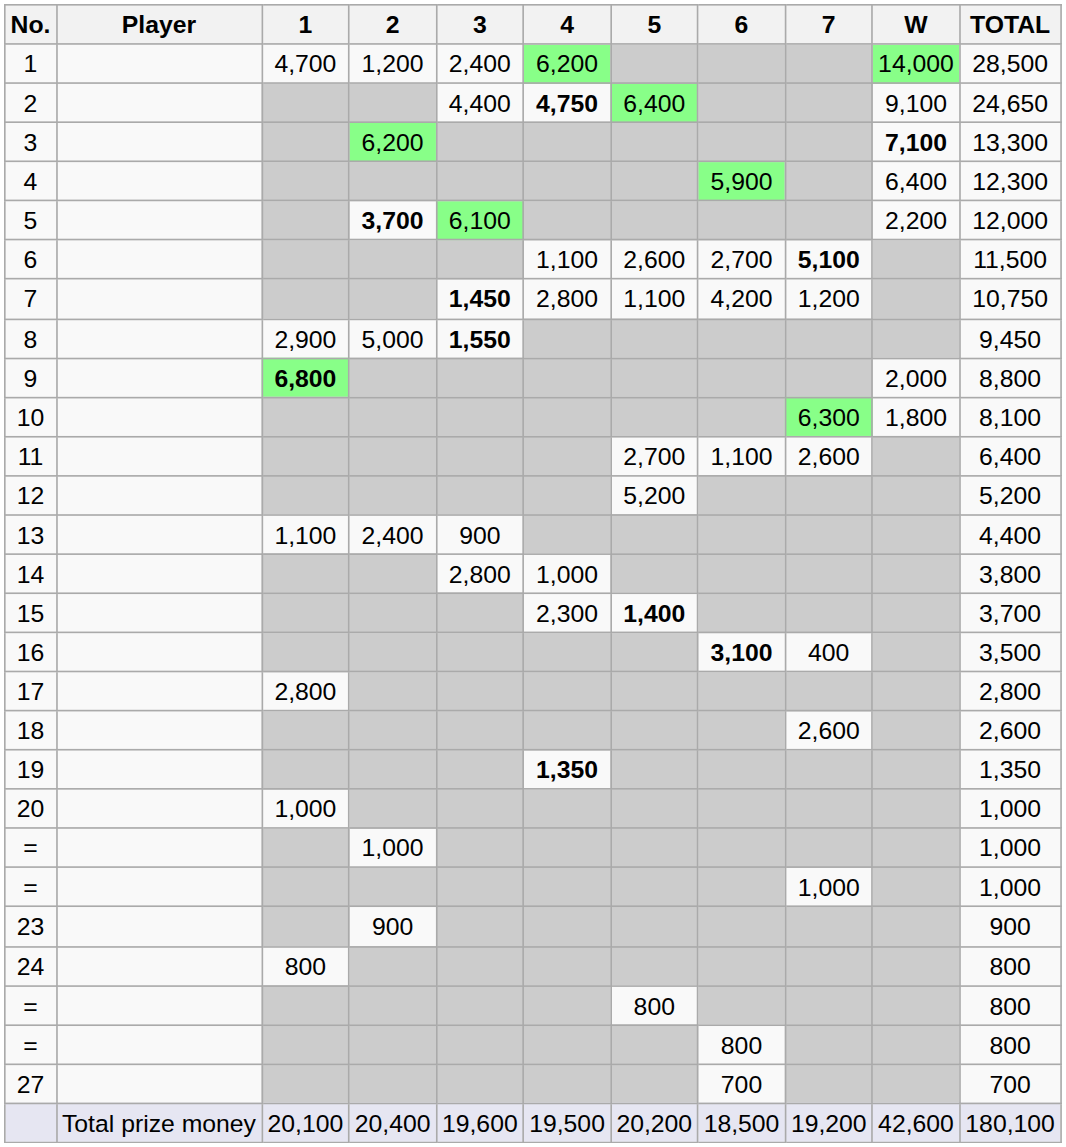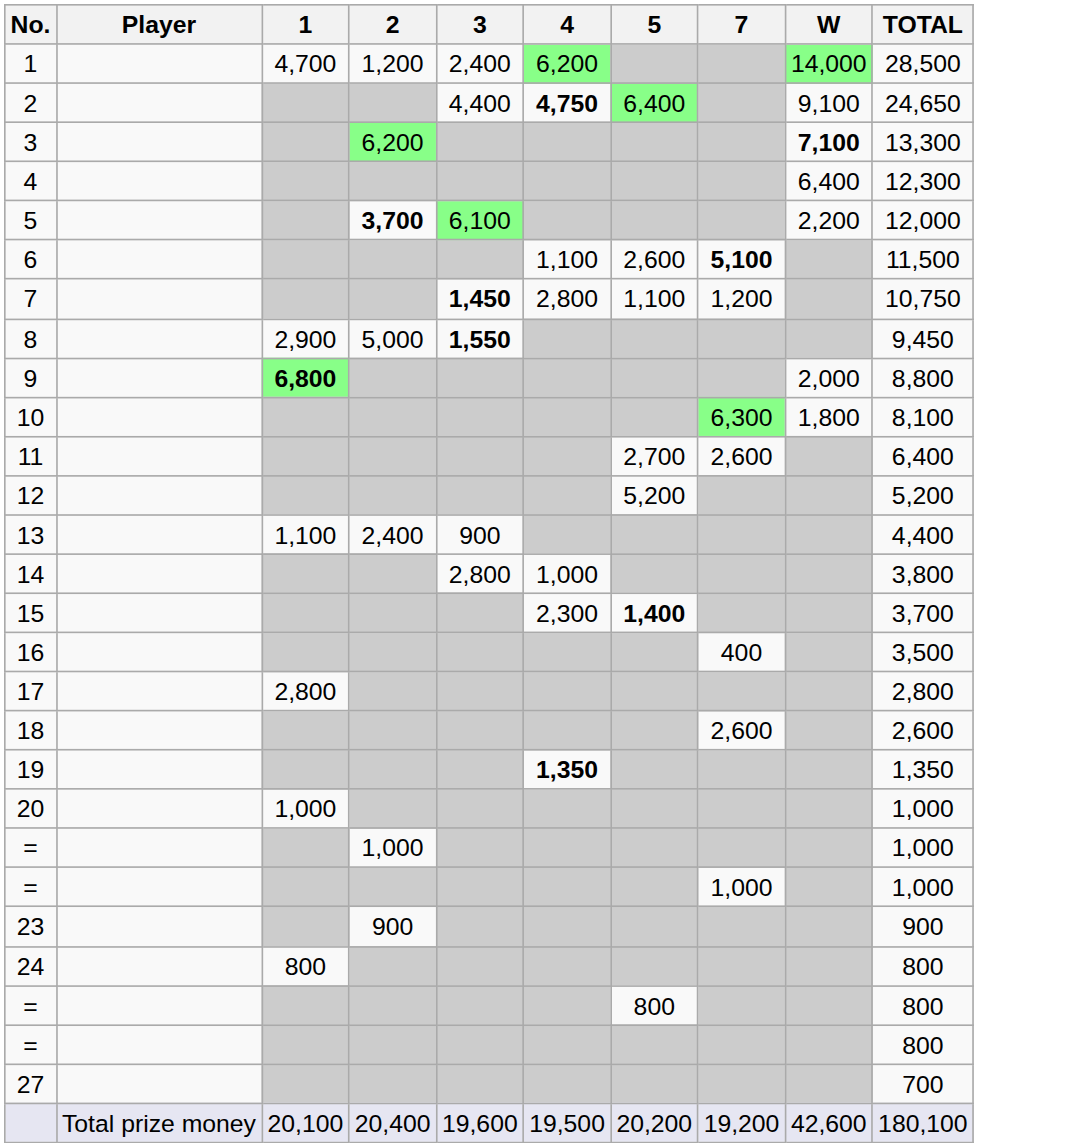- column: 6 | 5,900 | 2,700 | 4,200 | 1,100 | 3,100 | 800 | 700 | 18,500
